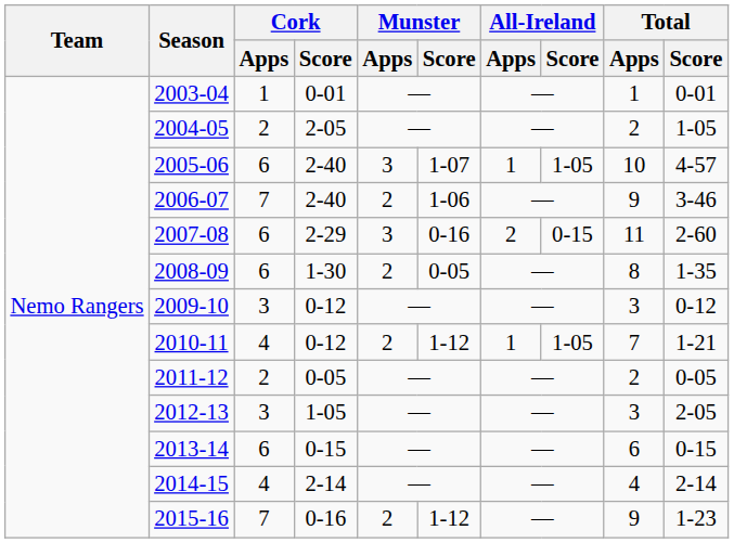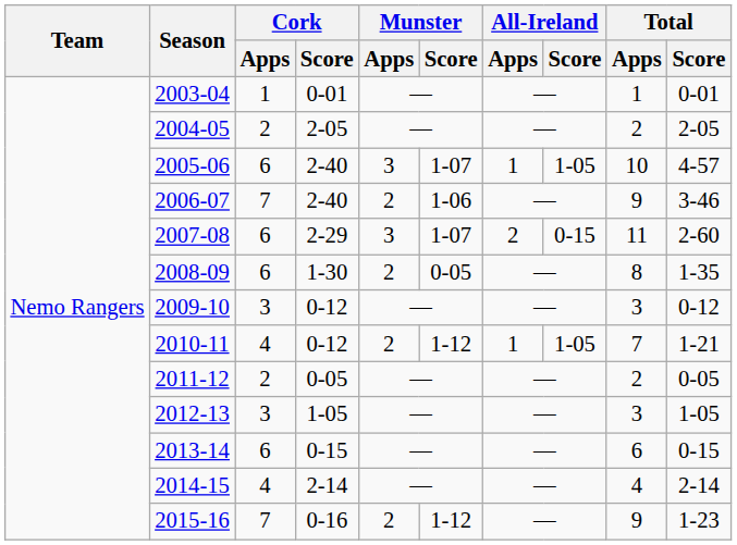2004-05 | Total / Score: 1-05 -> 2-05
2007-08 | Munster / Score: 0-16 -> 1-07
2012-13 | Total / Score: 2-05 -> 1-05
